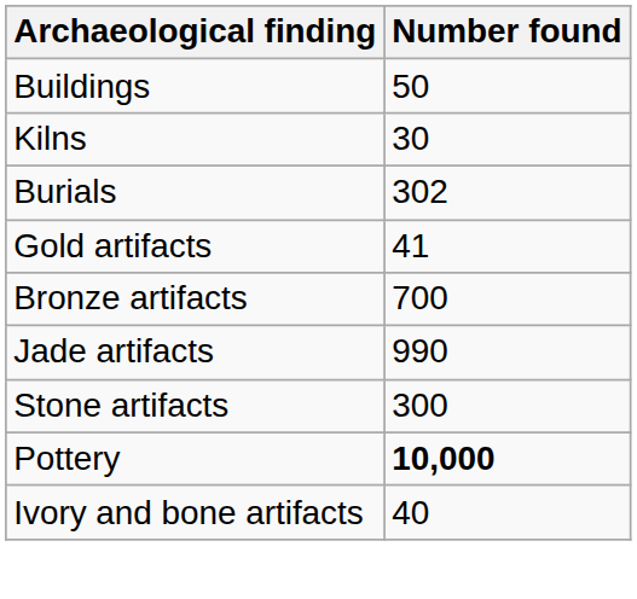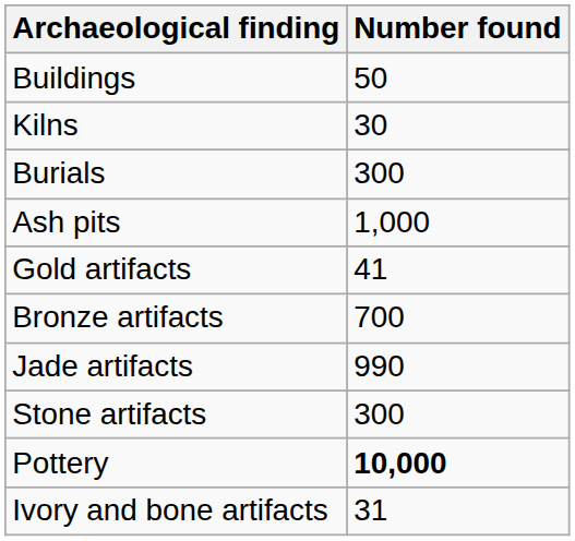Burials | Number found: 302 -> 300
+ row: Ash pits | 1,000
Ivory and bone artifacts | Number found: 40 -> 31
